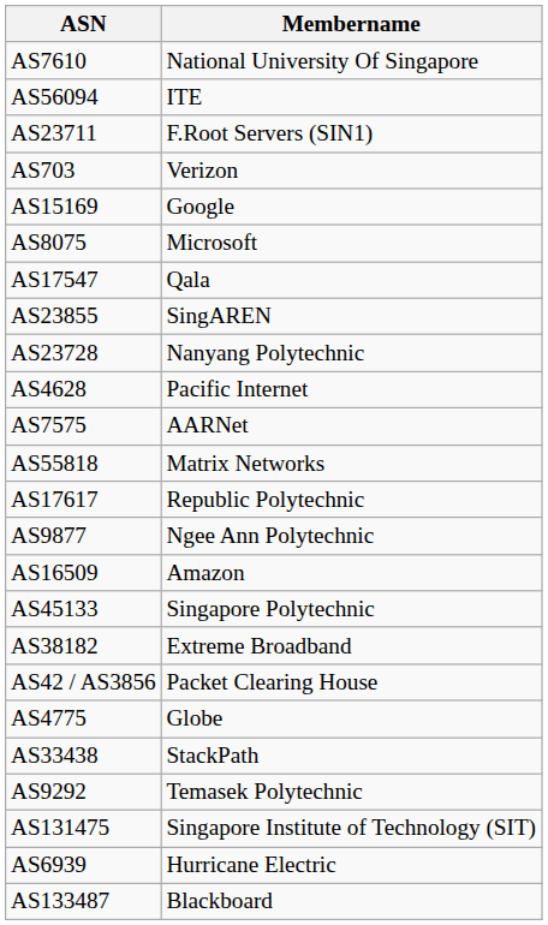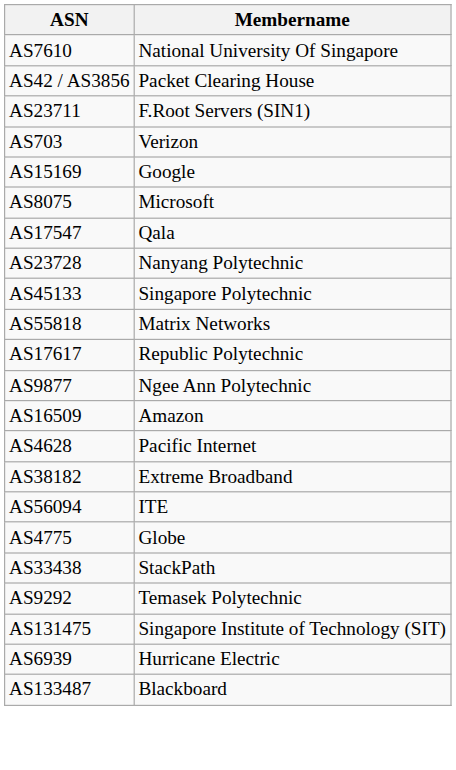rows swapped: AS42 / AS3856 <-> AS56094
- row: AS23855 | SingAREN
rows swapped: AS4628 <-> AS45133
- row: AS7575 | AARNet
